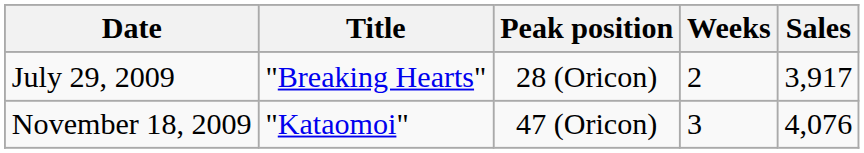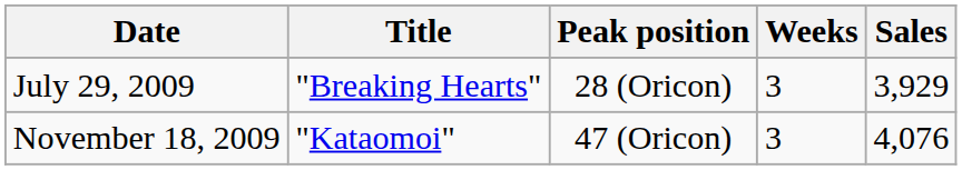July 29, 2009 | Weeks: 2 -> 3
July 29, 2009 | Sales: 3,917 -> 3,929
